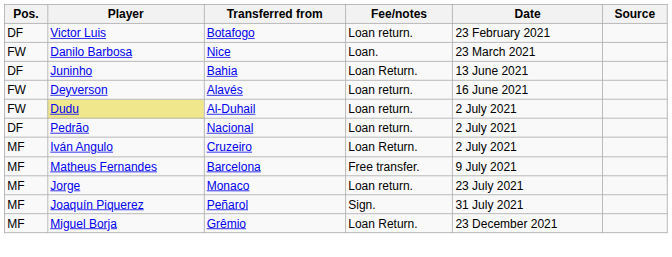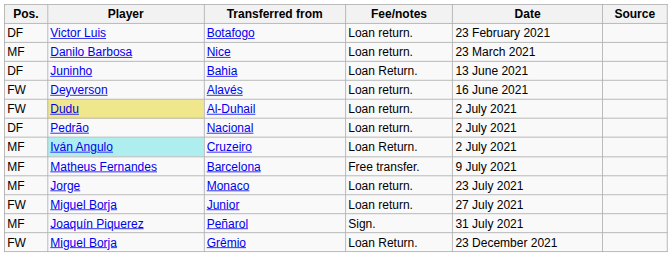Nice | Pos.: FW -> MF
Nice | Fee/notes: Loan. -> Loan return.
Cruzeiro | Player: no background -> paleturquoise background
+ row: FW | Miguel Borja | Junior | Loan return. | 27 July 2021
Grêmio | Pos.: MF -> FW
